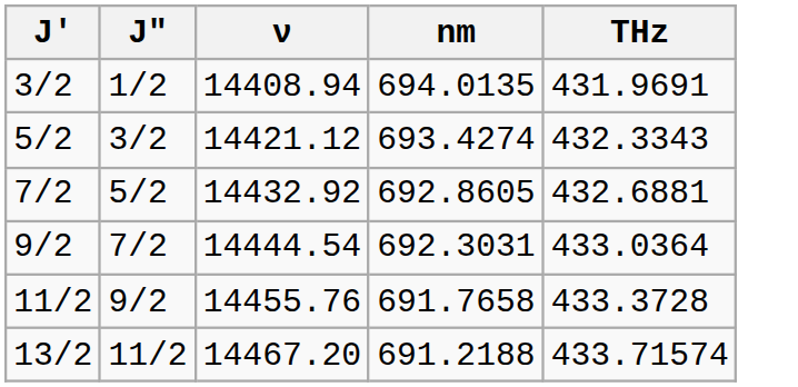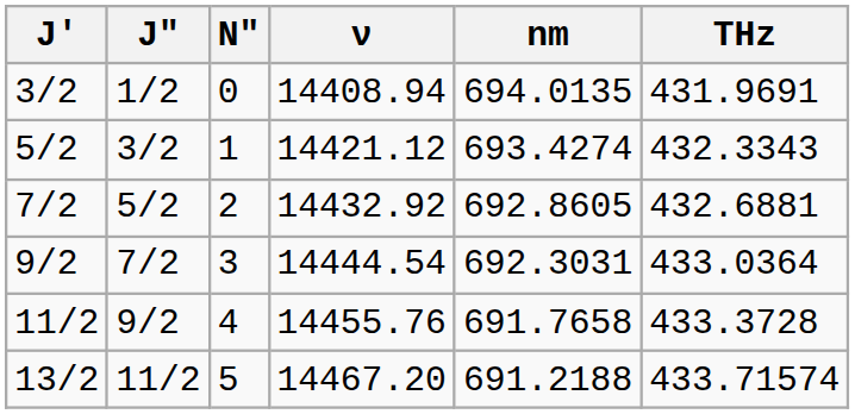+ column: N" | 0 | 1 | 2 | 3 | 4 | 5
